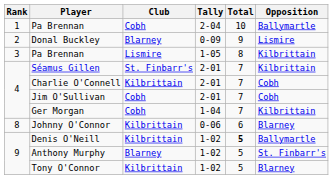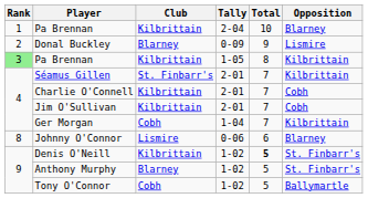Pa Brennan / 2-04 | Club: Cobh -> Kilbrittain
Pa Brennan / 2-04 | Opposition: Ballymartle -> Blarney
Pa Brennan / 1-05 | Rank: no background -> lightgreen background
Pa Brennan / 1-05 | Club: Lismire -> Kilbrittain
Jim O'Sullivan | Club: Cobh -> Kilbrittain
Johnny O'Connor | Club: Kilbrittain -> Lismire
Denis O'Neill | Opposition: Ballymartle -> St. Finbarr's
Tony O'Connor | Club: Kilbrittain -> Cobh
Tony O'Connor | Opposition: Blarney -> Ballymartle
